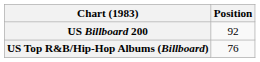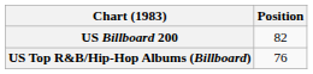US Billboard 200 | Position: 92 -> 82
